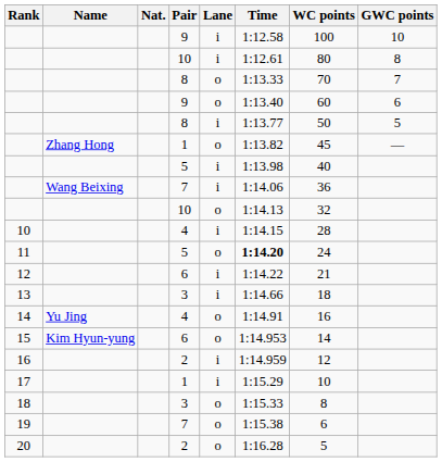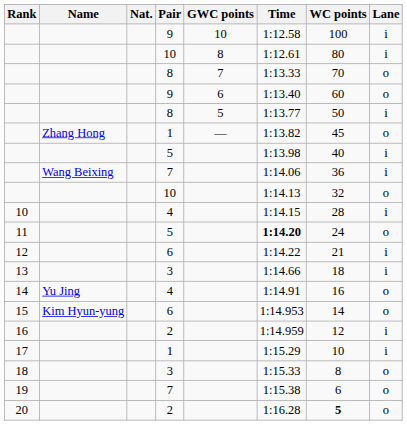columns swapped: Lane <-> GWC points
20 | WC points: normal -> bold
